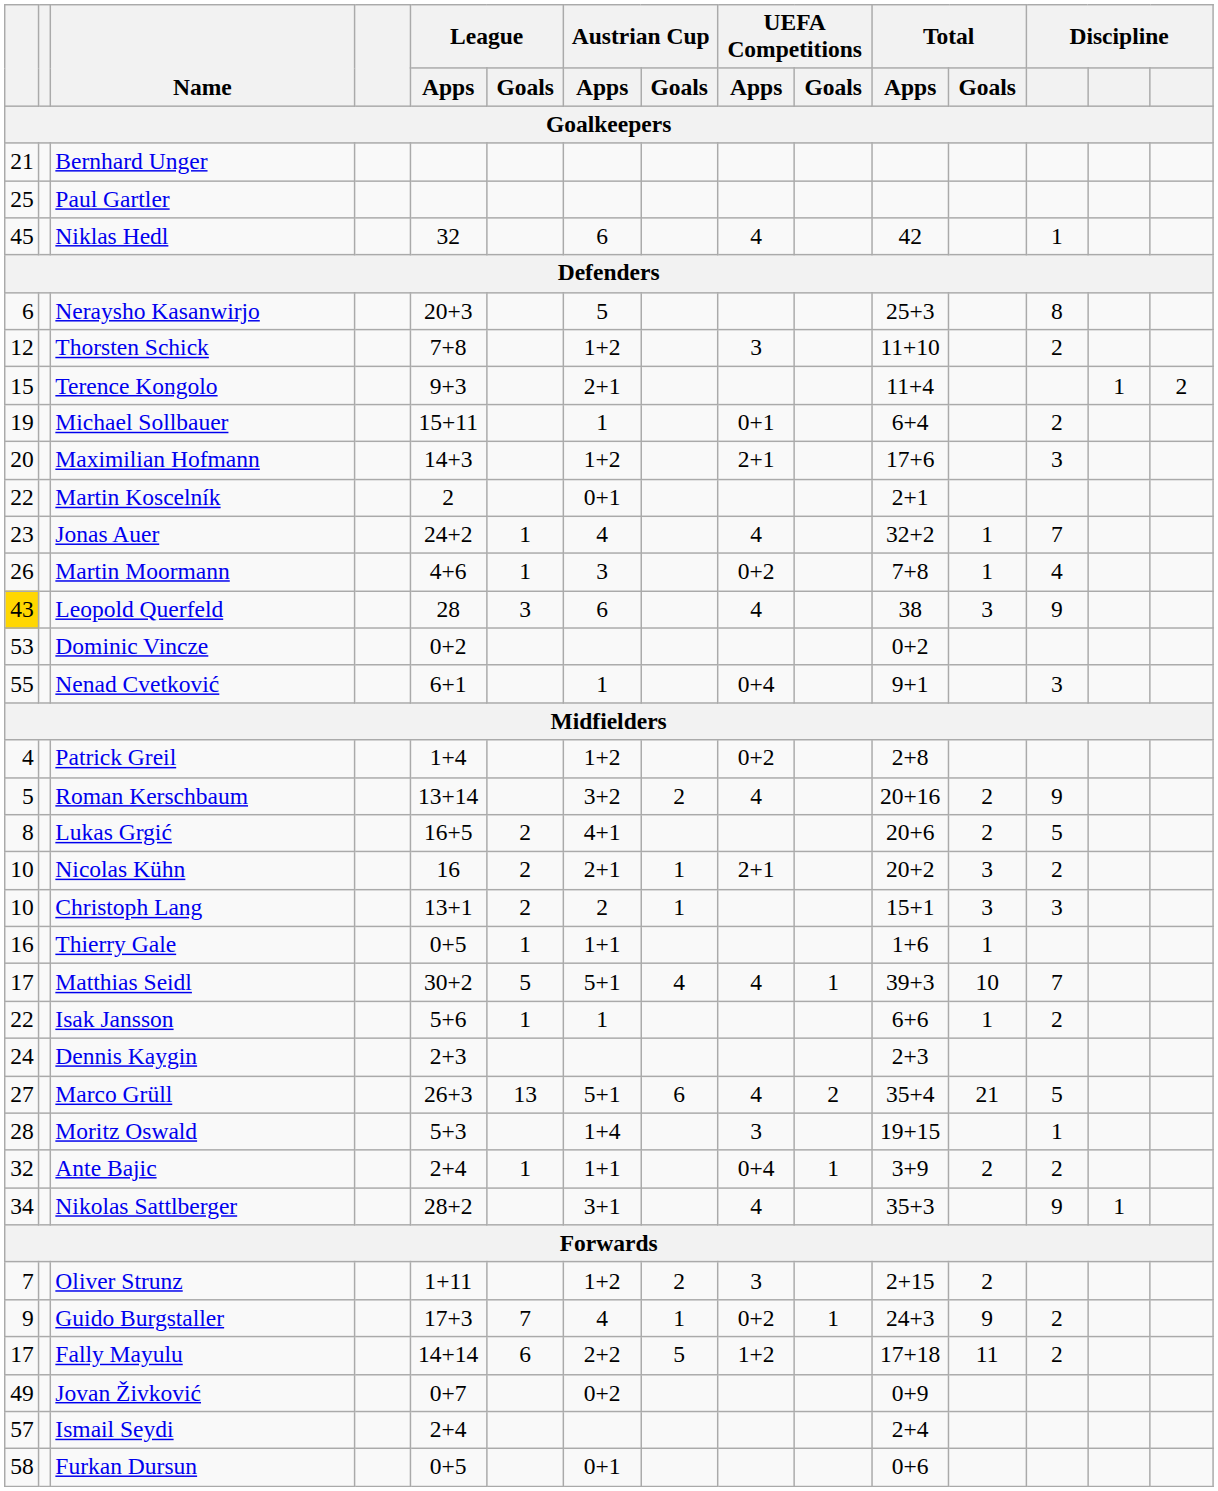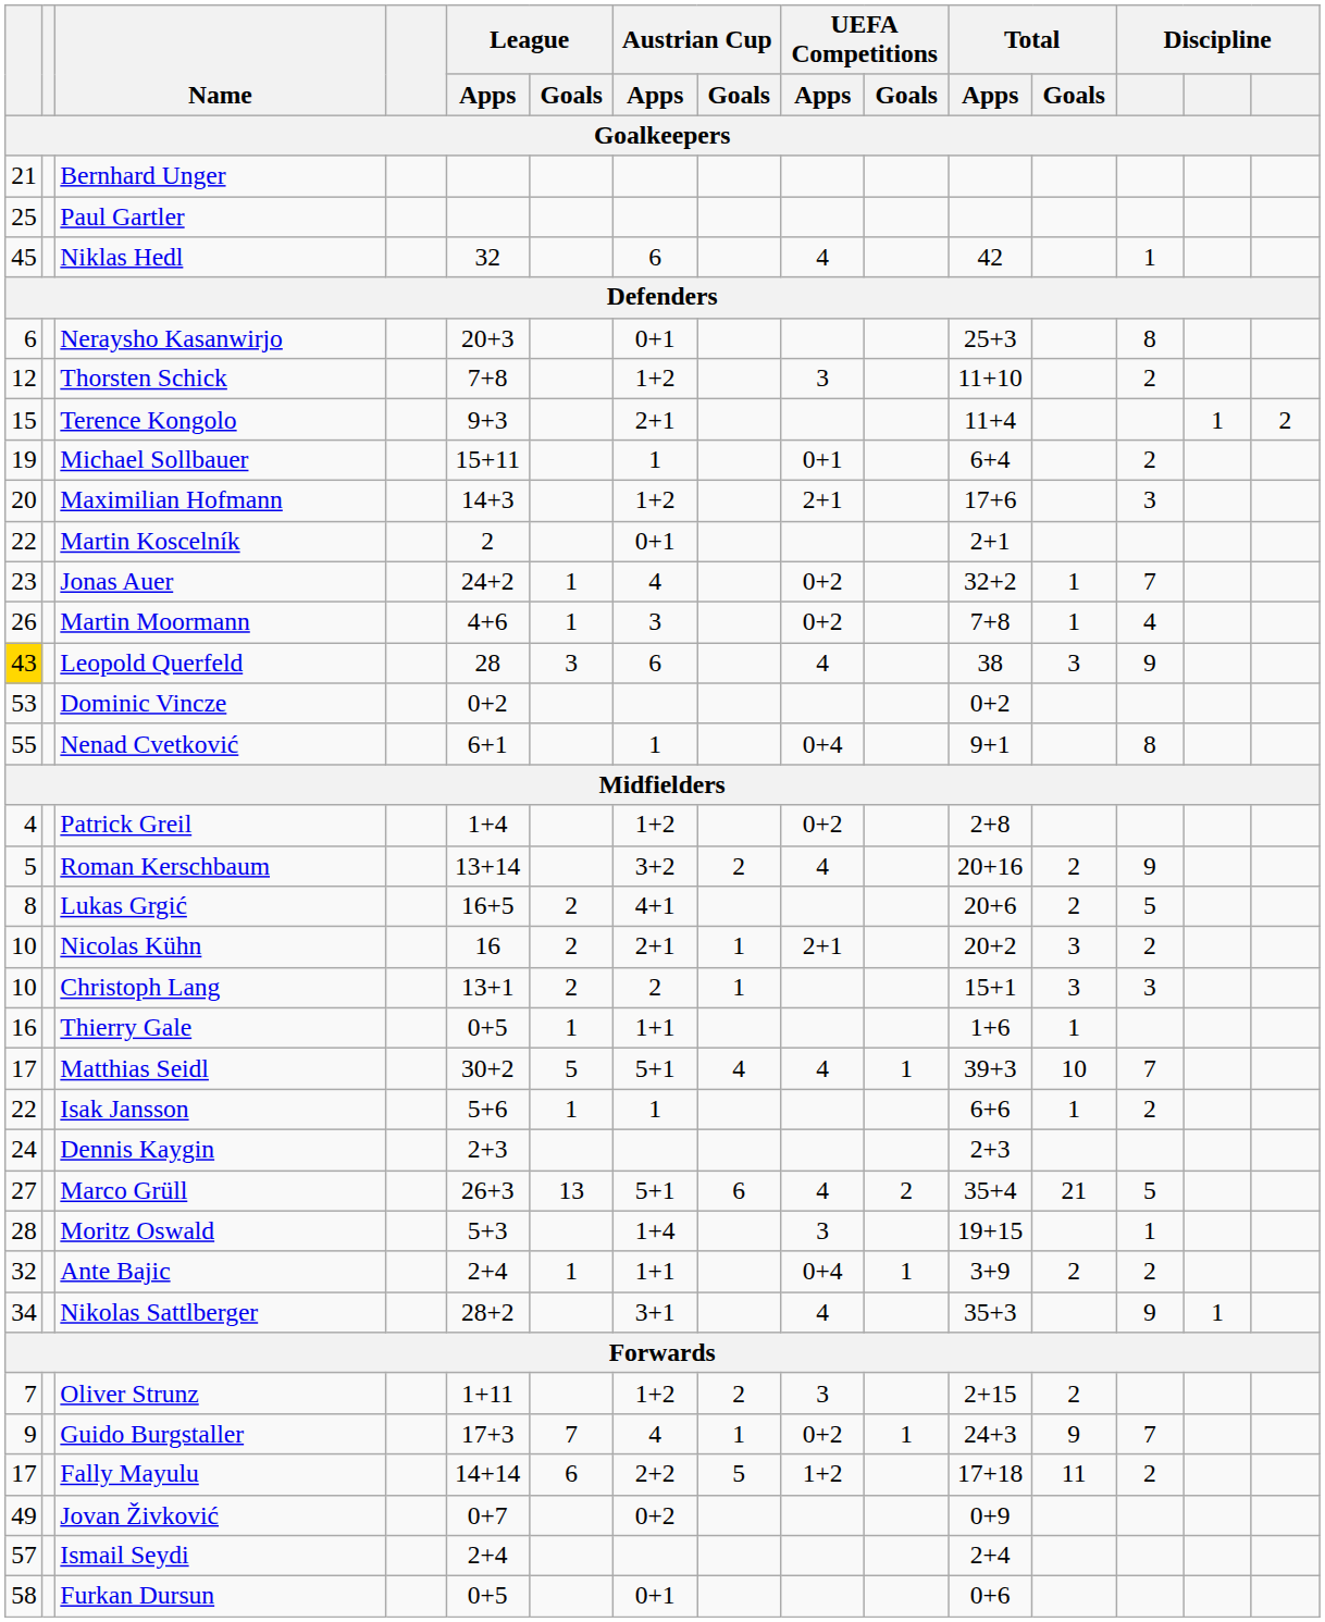Neraysho Kasanwirjo | Austrian Cup / Apps: 5 -> 0+1
Jonas Auer | UEFA Competitions / Apps: 4 -> 0+2
Nenad Cvetković | column 13: 3 -> 8
Guido Burgstaller | column 13: 2 -> 7
